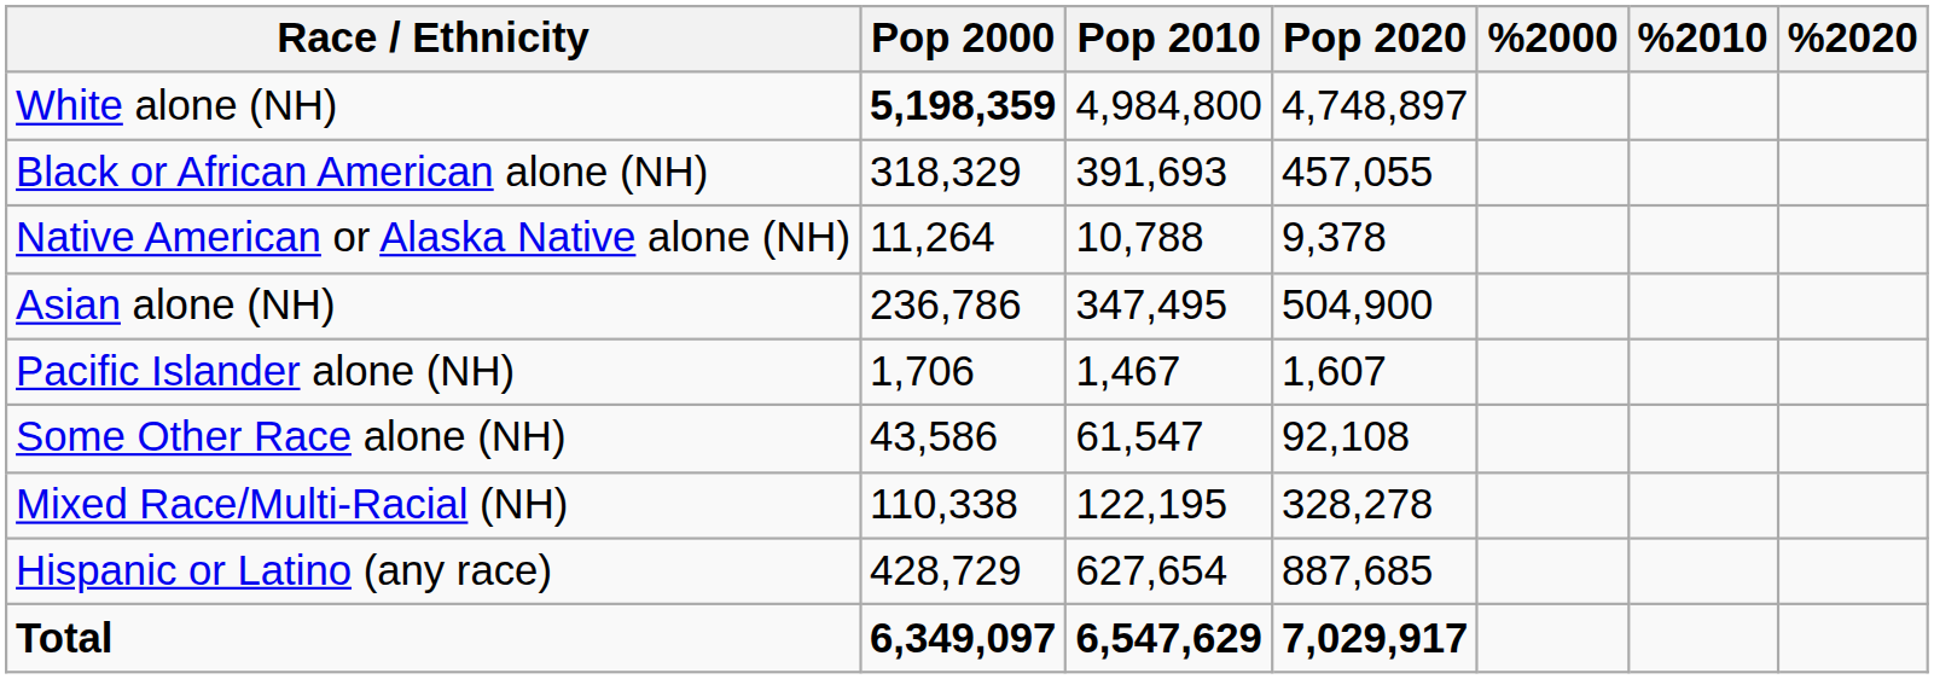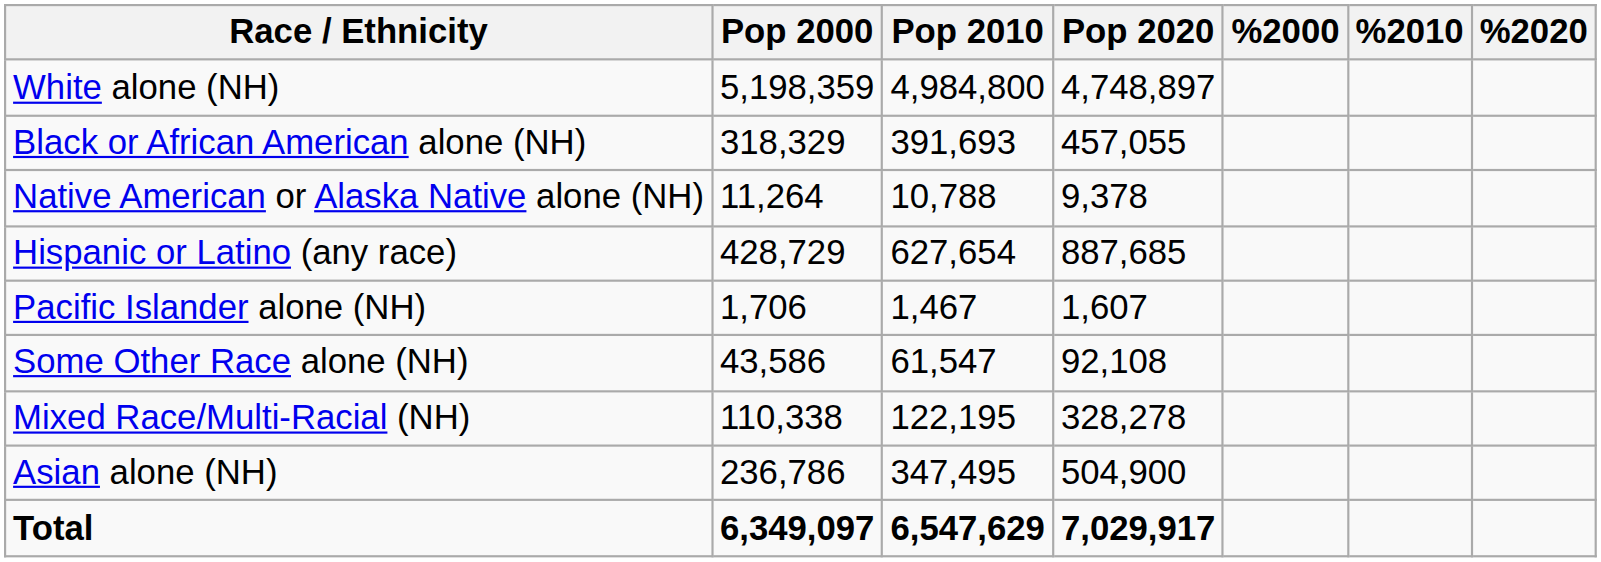White alone (NH) | Pop 2000: bold -> normal
rows swapped: Asian alone (NH) <-> Hispanic or Latino (any race)
